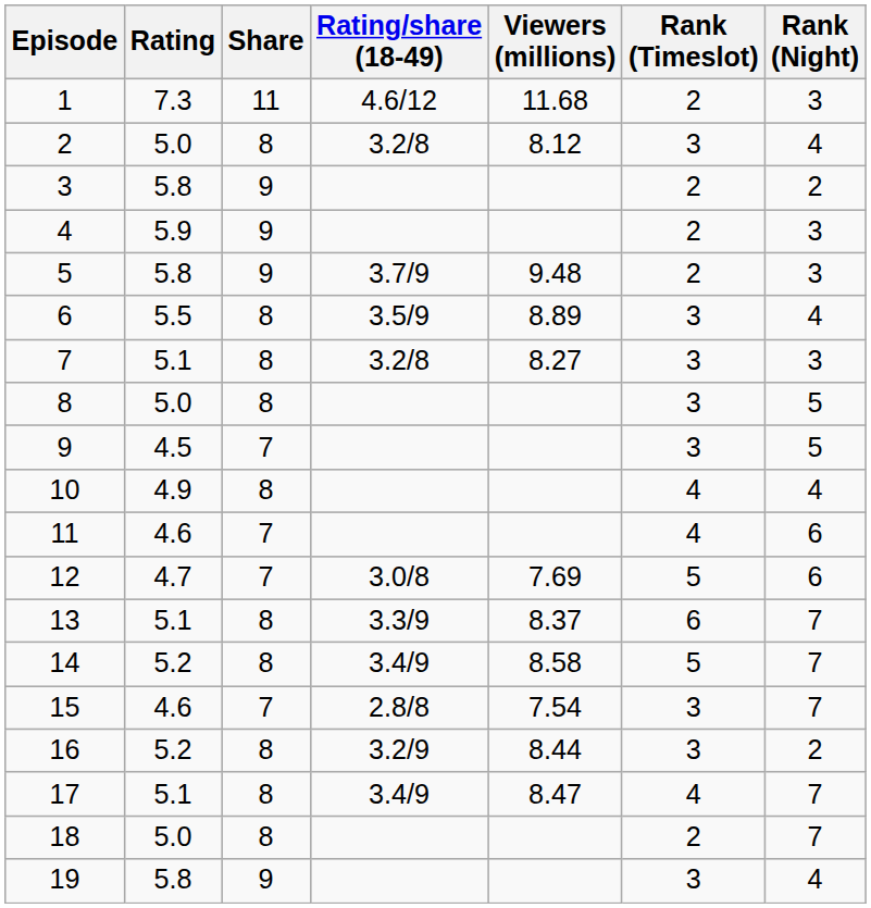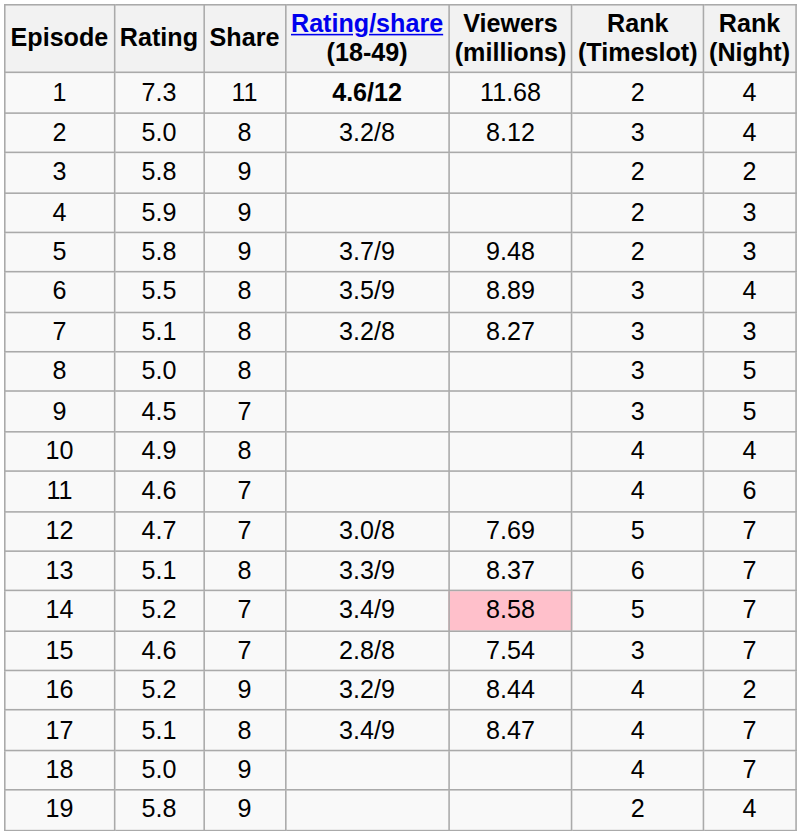1 | Rating/share (18-49): normal -> bold
1 | Rank (Night): 3 -> 4
12 | Rank (Night): 6 -> 7
14 | Share: 8 -> 7
14 | Viewers (millions): no background -> pink background
16 | Share: 8 -> 9
16 | Rank (Timeslot): 3 -> 4
18 | Share: 8 -> 9
18 | Rank (Timeslot): 2 -> 4
19 | Rank (Timeslot): 3 -> 2
